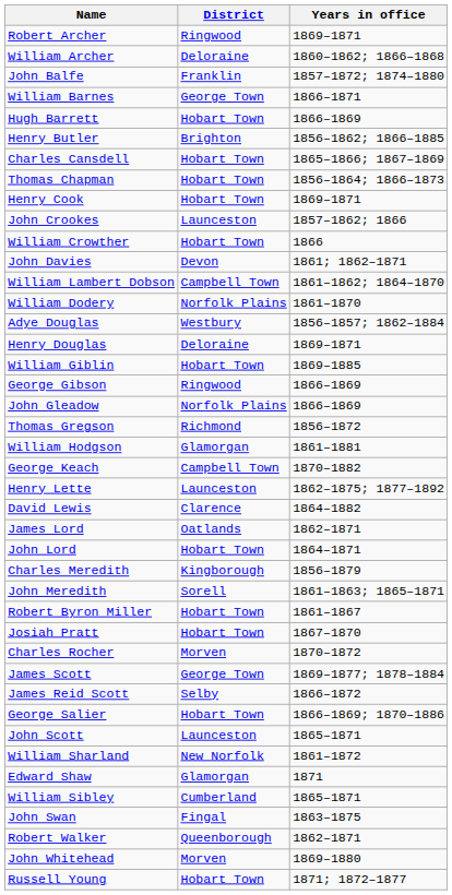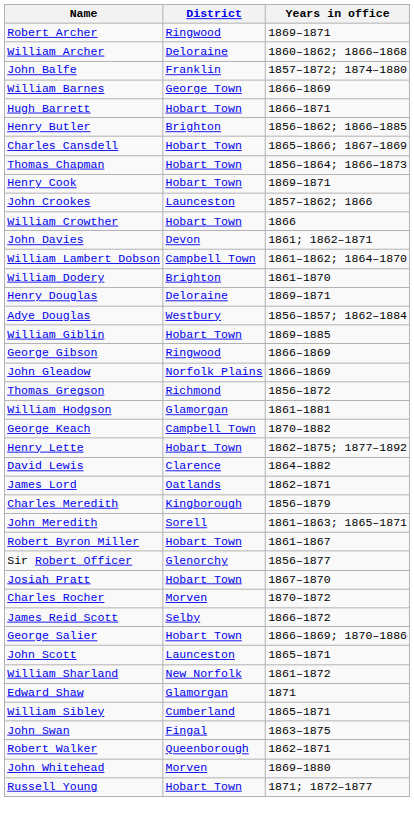William Barnes | Years in office: 1866–1871 -> 1866–1869
Hugh Barrett | Years in office: 1866–1869 -> 1866–1871
William Dodery | District: Norfolk Plains -> Brighton
rows swapped: Adye Douglas <-> Henry Douglas
Henry Lette | District: Launceston -> Hobart Town
- row: John Lord | Hobart Town | 1864–1871
+ row: Sir Robert Officer | Glenorchy | 1856–1877
- row: James Scott | George Town | 1869–1877; 1878–1884
